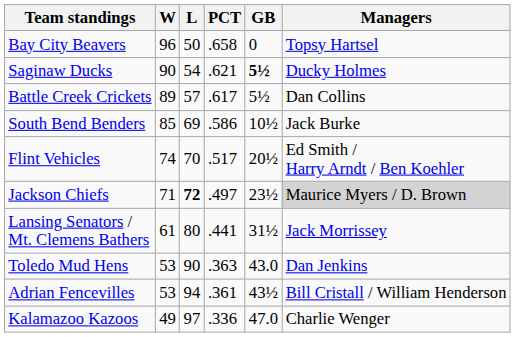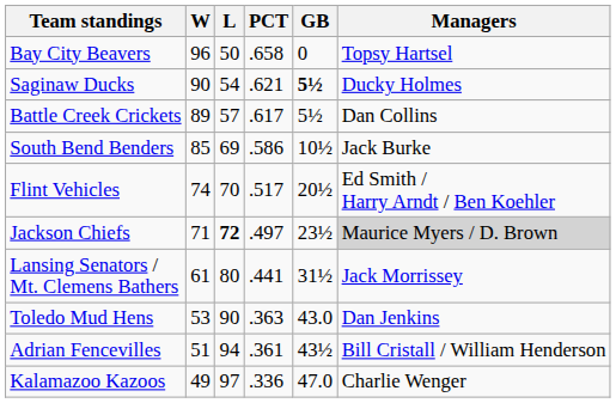Adrian Fencevilles | W: 53 -> 51
